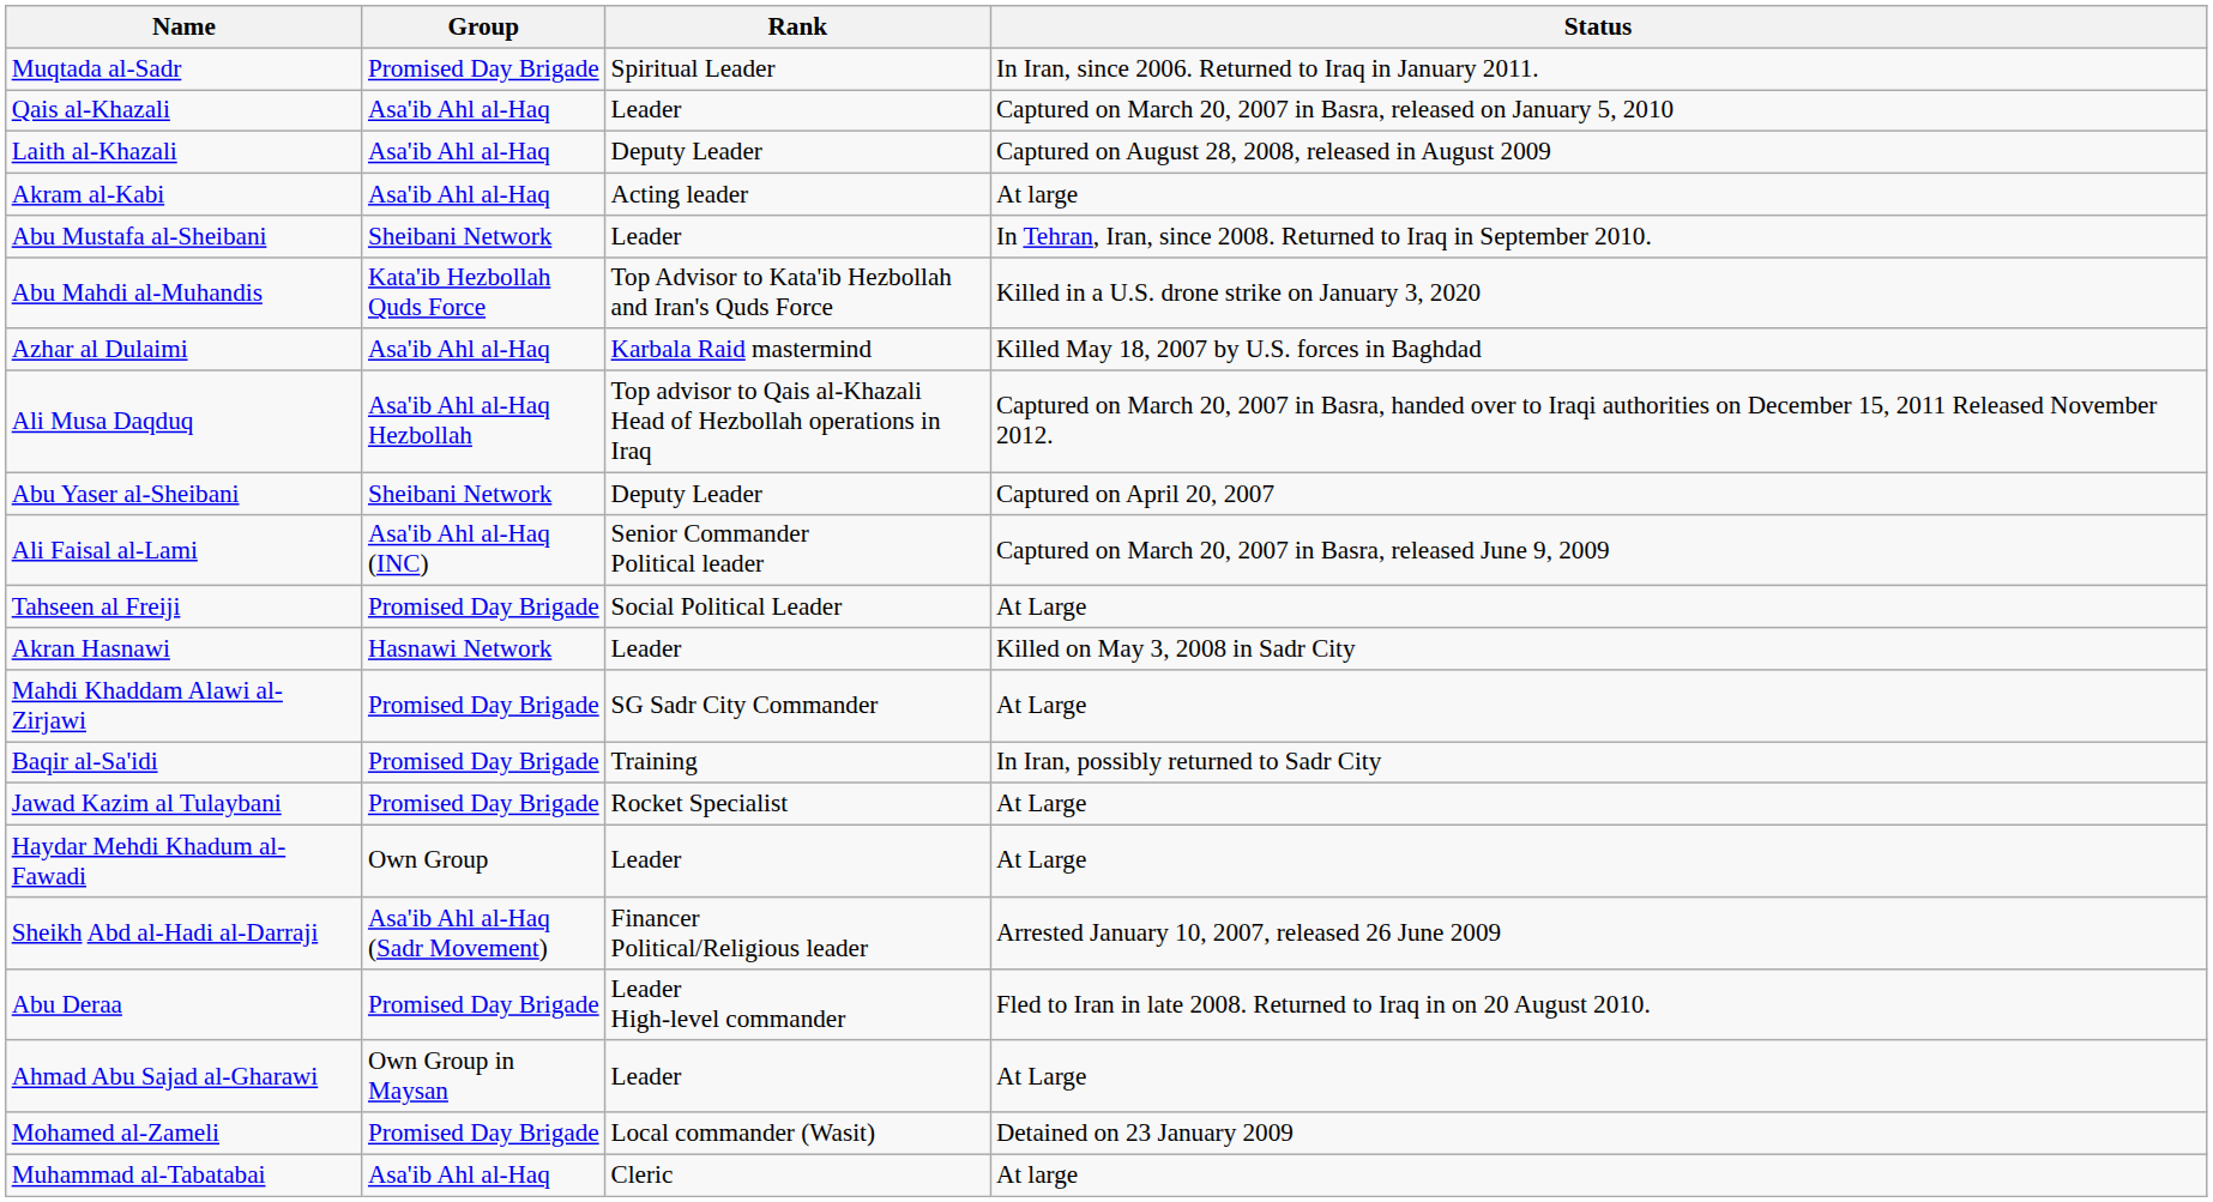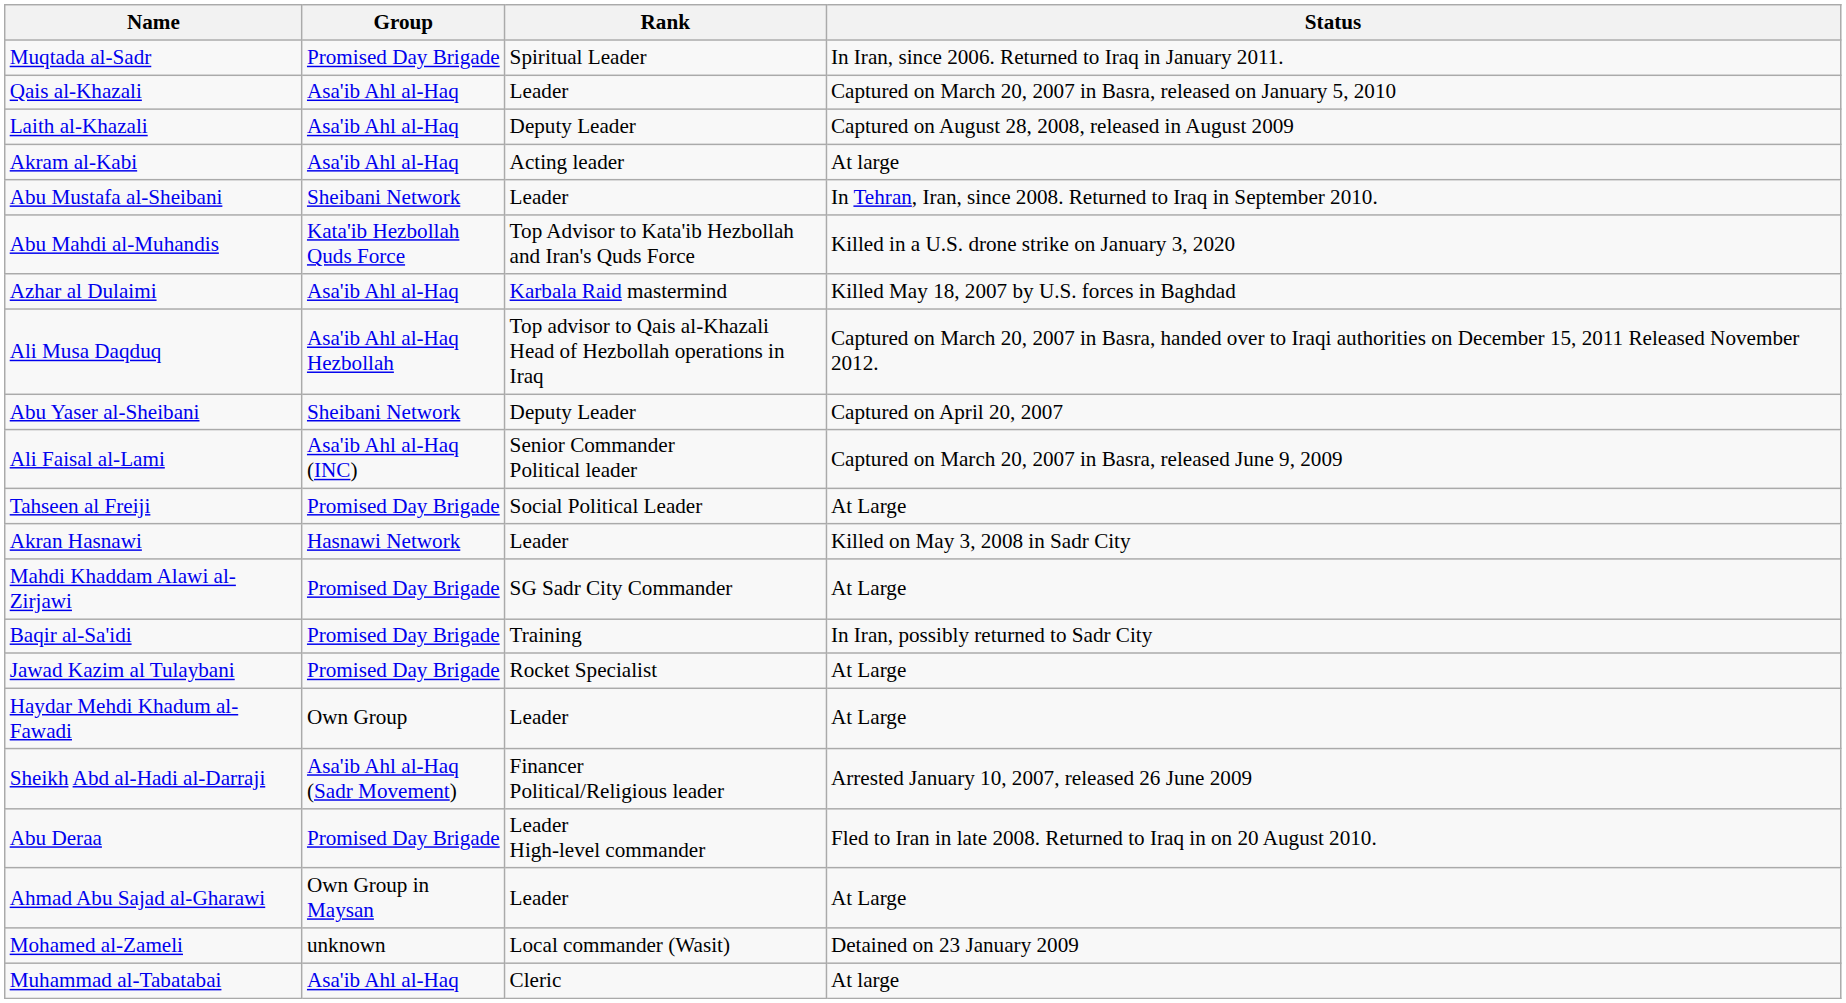Mohamed al-Zameli | Group: Promised Day Brigade -> unknown
